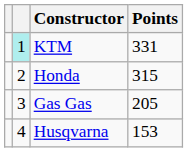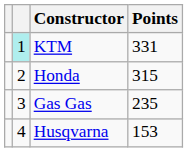Gas Gas | Points: 205 -> 235
